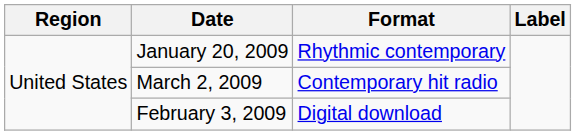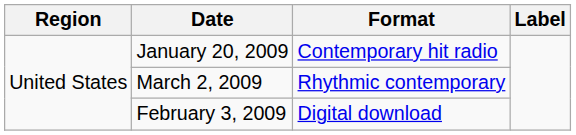January 20, 2009 | Format: Rhythmic contemporary -> Contemporary hit radio
March 2, 2009 | Format: Contemporary hit radio -> Rhythmic contemporary
